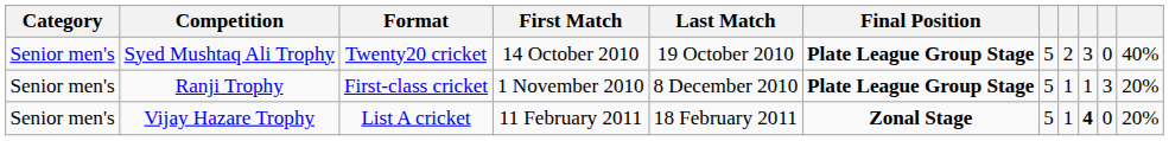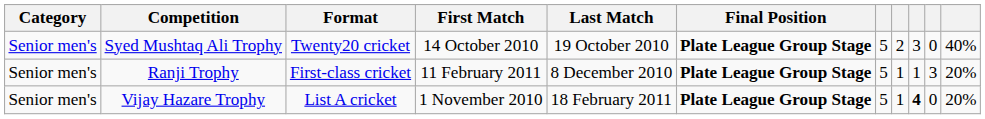Ranji Trophy | First Match: 1 November 2010 -> 11 February 2011
Vijay Hazare Trophy | First Match: 11 February 2011 -> 1 November 2010
Vijay Hazare Trophy | Final Position: Zonal Stage -> Plate League Group Stage
